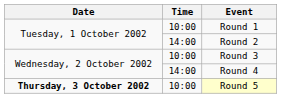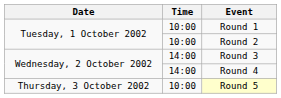Round 2 | Time: 14:00 -> 10:00
Round 3 | Time: 10:00 -> 14:00
Round 5 | Date: bold -> normal
